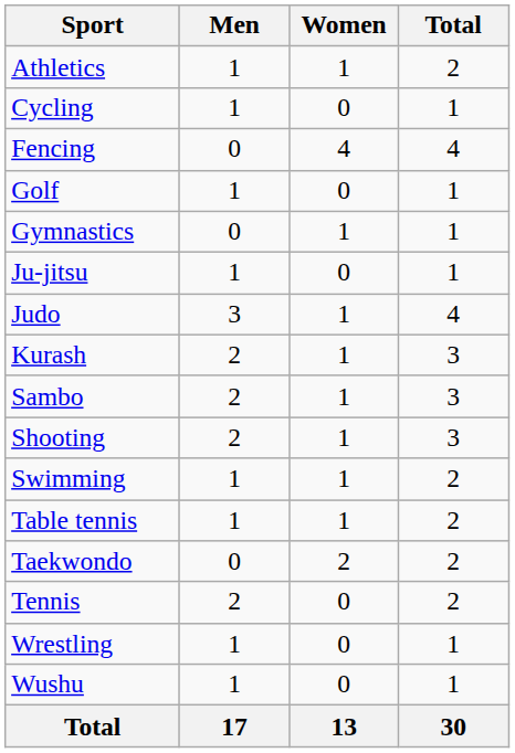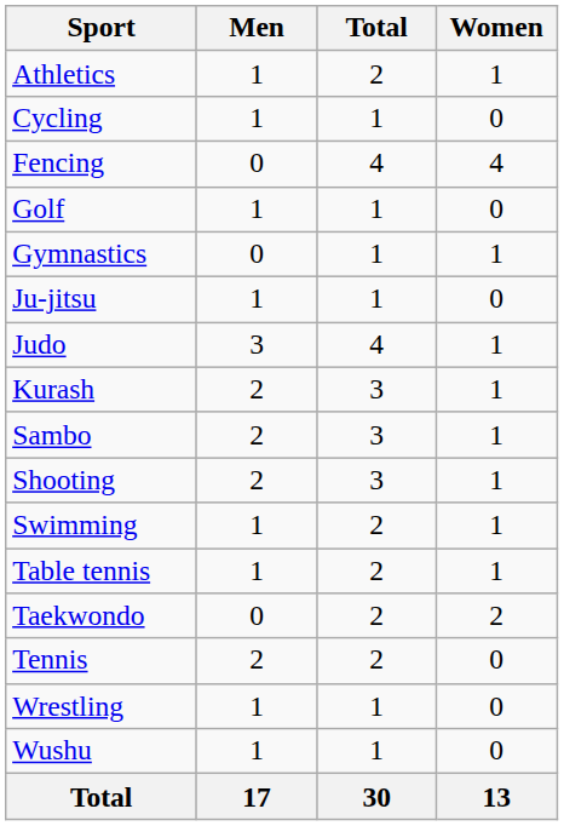columns swapped: Women <-> Total
